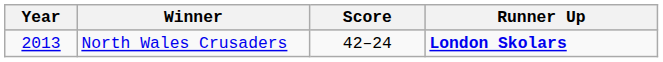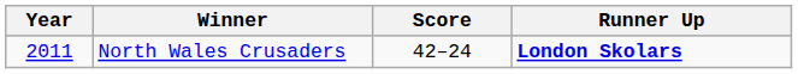North Wales Crusaders | Year: 2013 -> 2011
